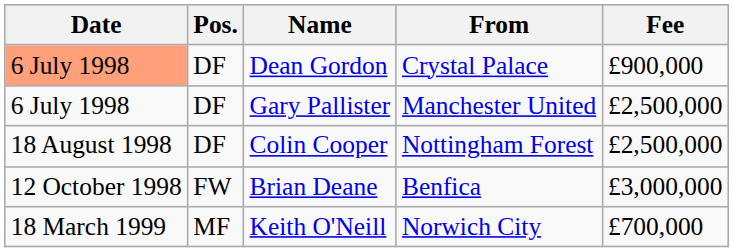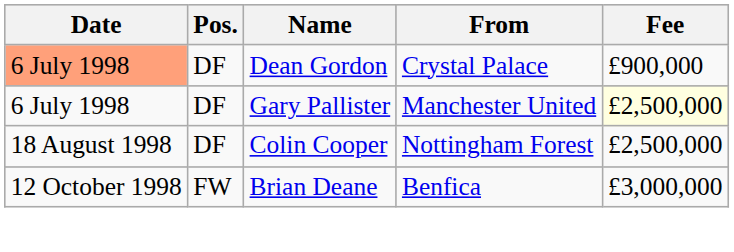Gary Pallister | Fee: no background -> lightyellow background
- row: 18 March 1999 | MF | Keith O'Neill | Norwich City | £700,000
